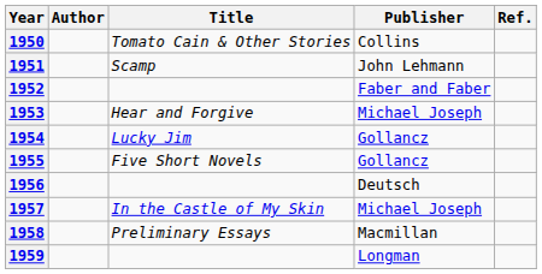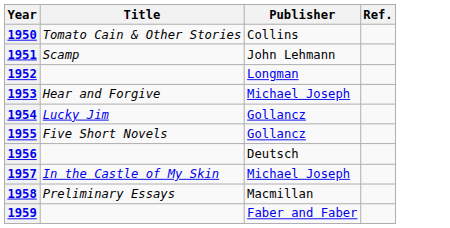- column: Author
1952 | Publisher: Faber and Faber -> Longman
1959 | Publisher: Longman -> Faber and Faber
